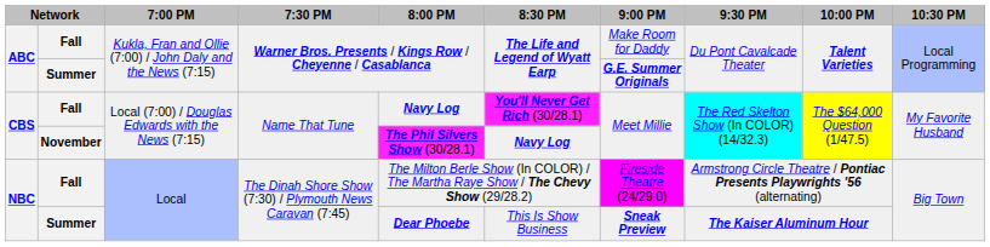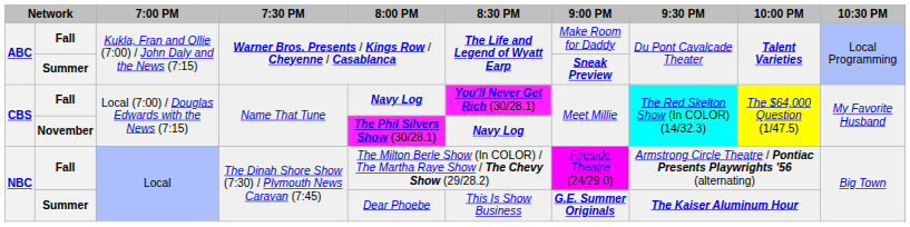ABC / Summer | 9:00 PM: G.E. Summer Originals -> Sneak Preview
NBC / Summer | 8:00 PM: bold -> normal
NBC / Summer | 9:00 PM: Sneak Preview -> G.E. Summer Originals
